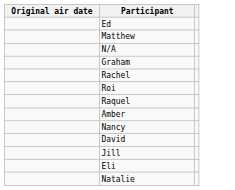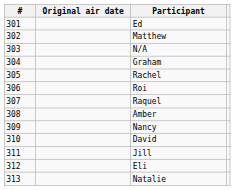+ column: # | 301 | 302 | 303 | 304 | 305 | 306 | 307 | 308 | 309 | 310 | 311 | 312 | 313
